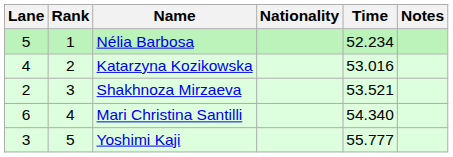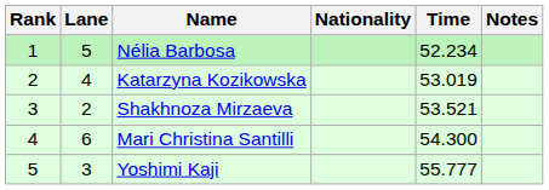columns swapped: Rank <-> Lane
Katarzyna Kozikowska | Time: 53.016 -> 53.019
Mari Christina Santilli | Time: 54.340 -> 54.300
